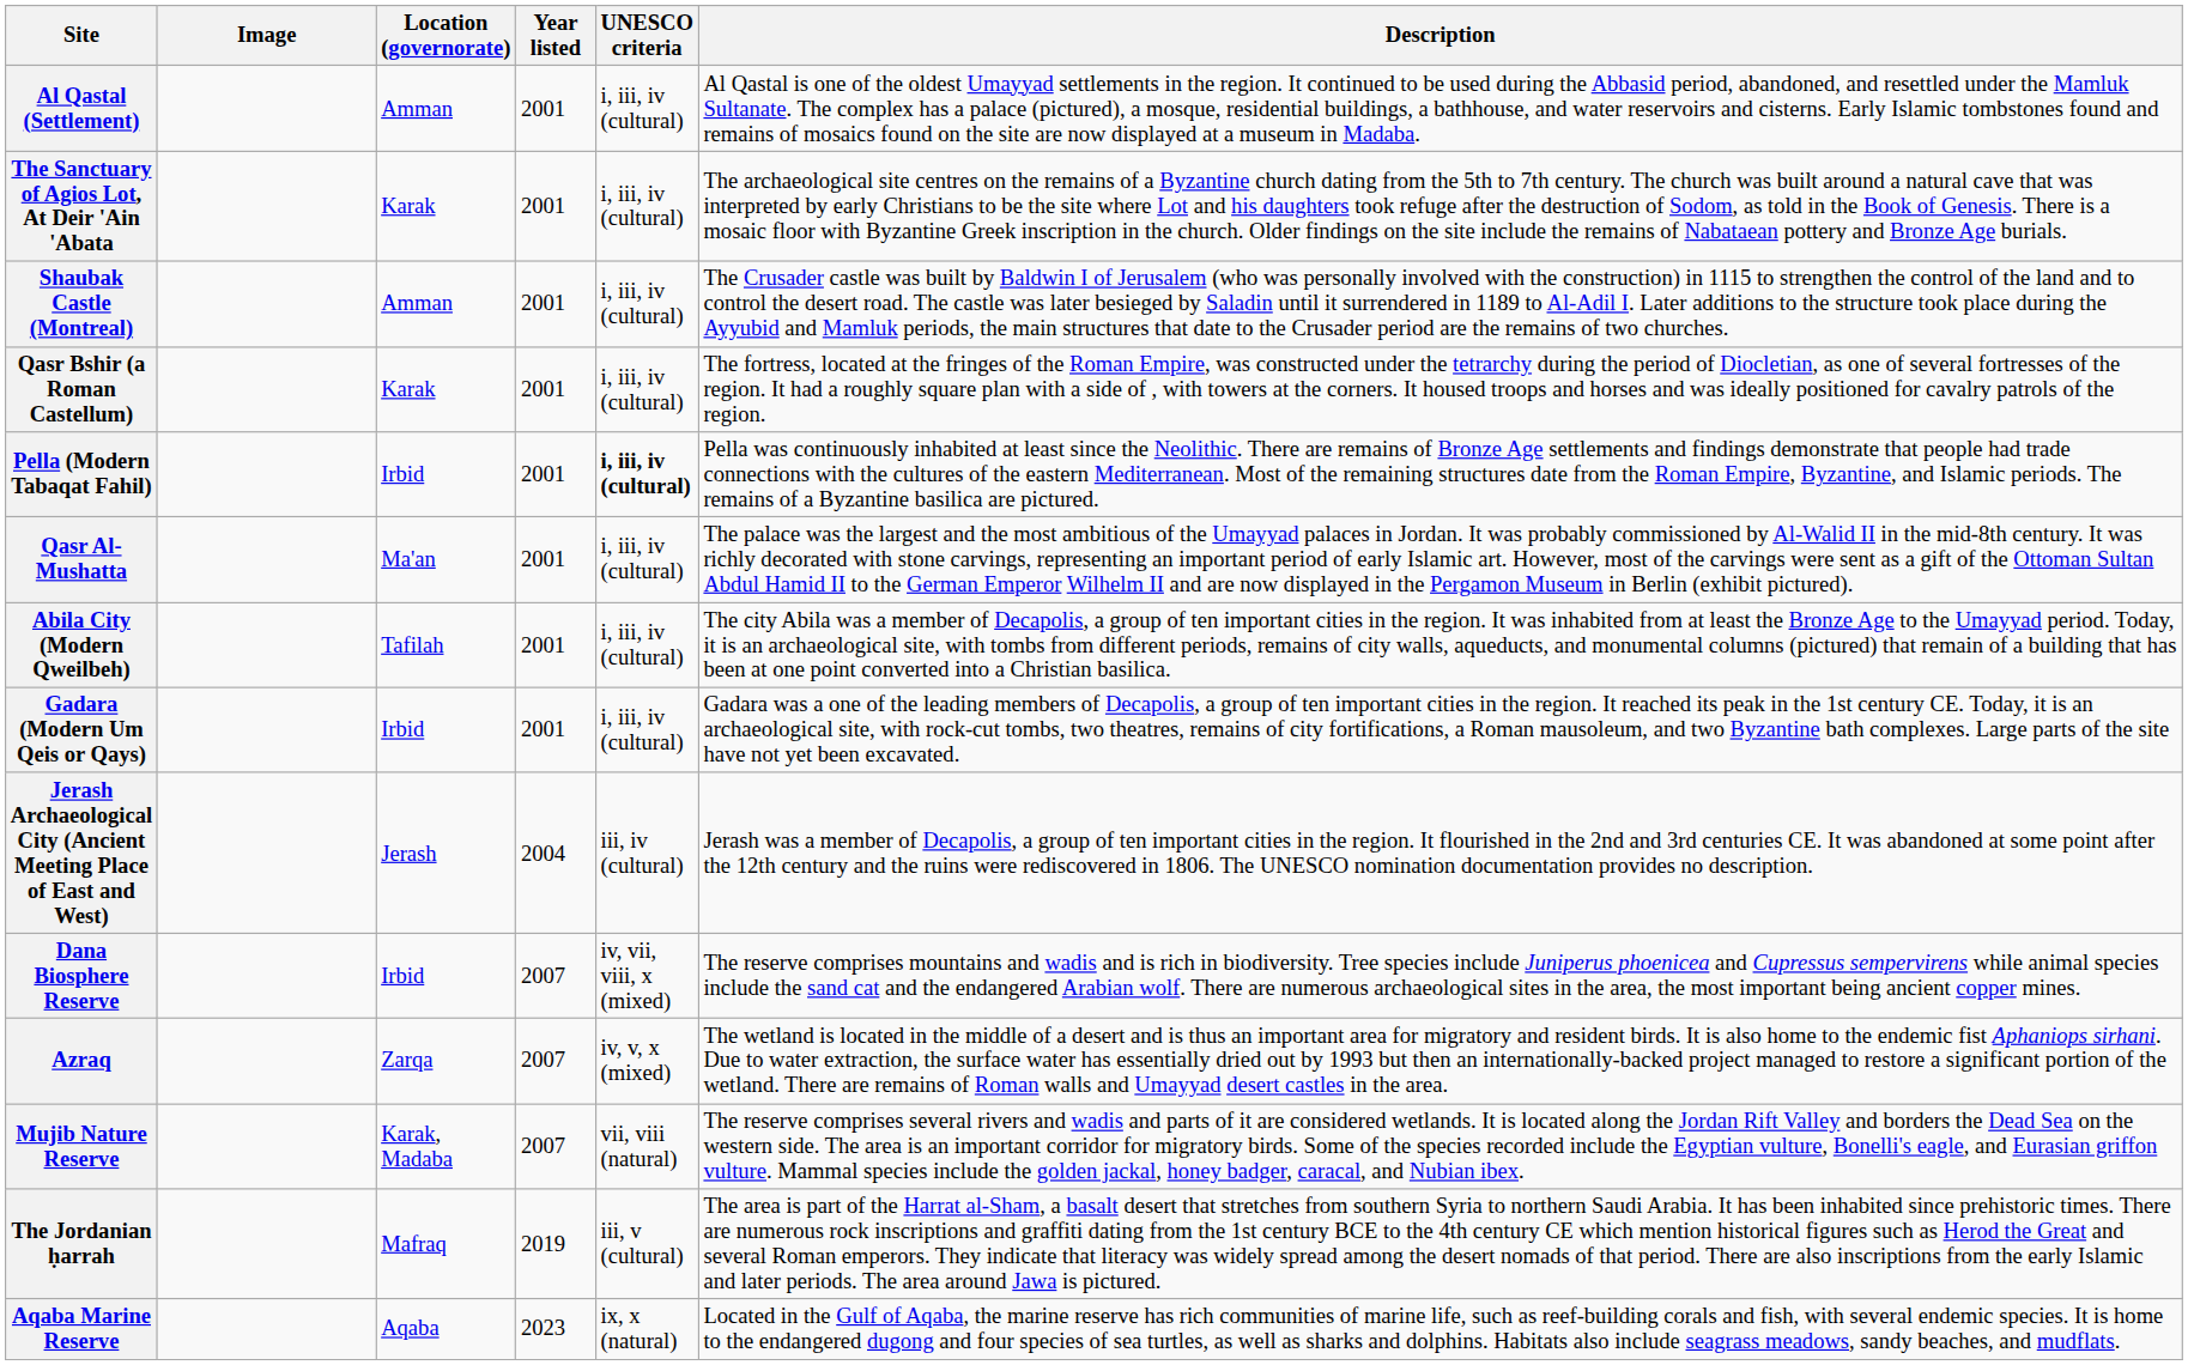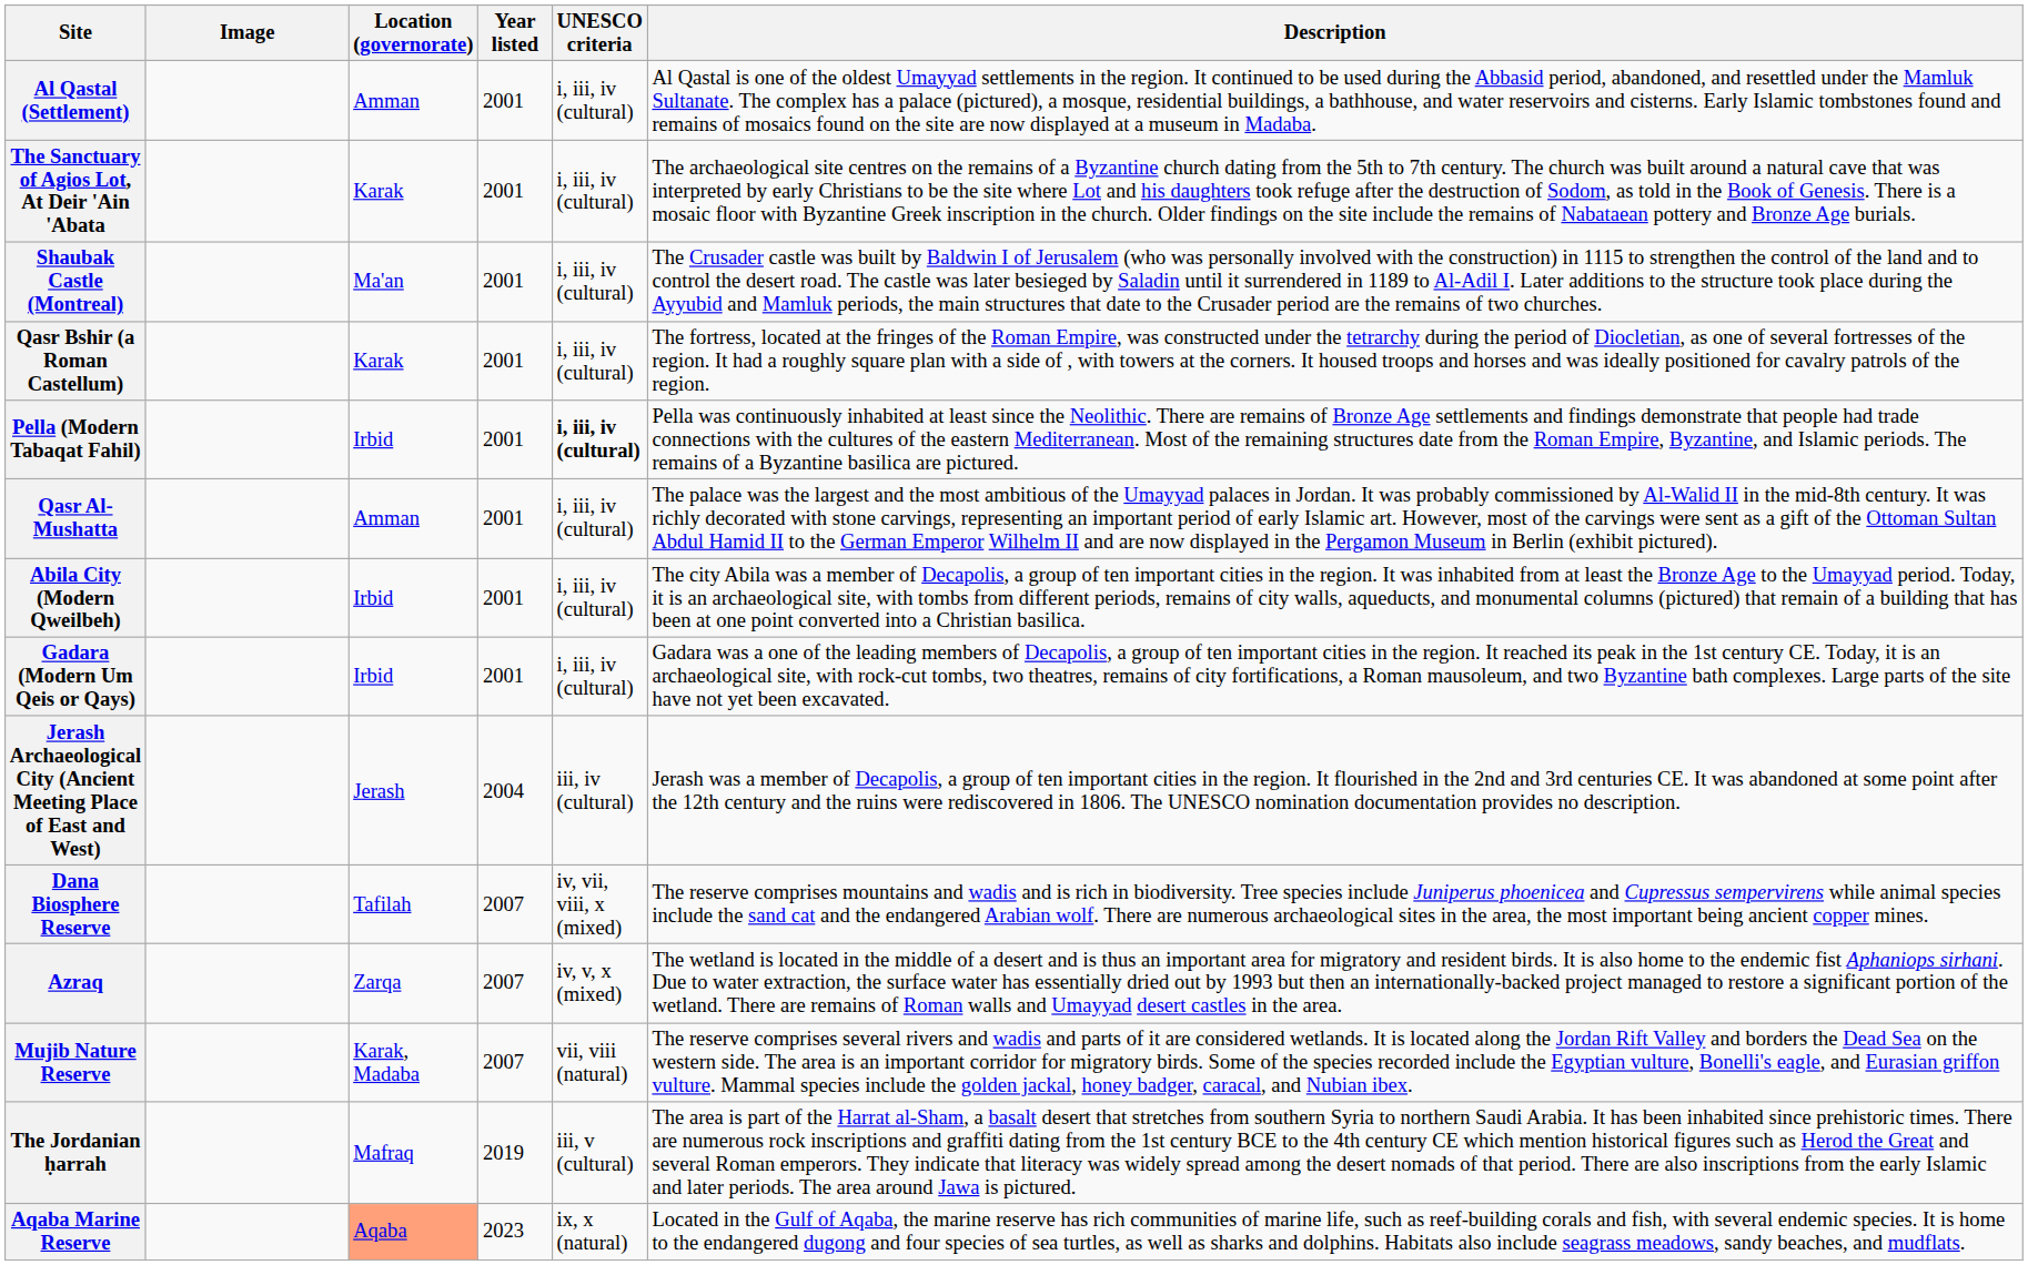Shaubak Castle (Montreal) | Location (governorate): Amman -> Ma'an
Qasr Al-Mushatta | Location (governorate): Ma'an -> Amman
Abila City (Modern Qweilbeh) | Location (governorate): Tafilah -> Irbid
Dana Biosphere Reserve | Location (governorate): Irbid -> Tafilah
Aqaba Marine Reserve | Location (governorate): no background -> lightsalmon background
